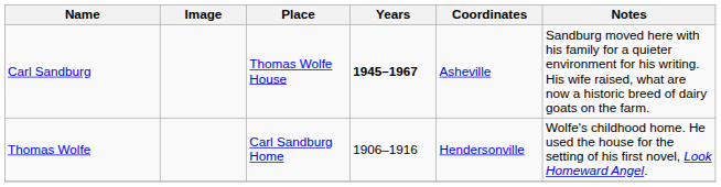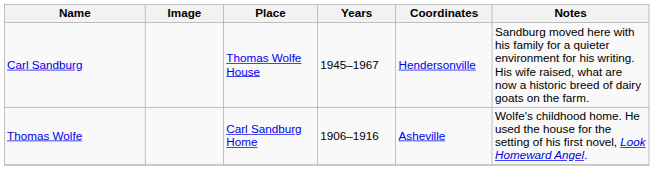Carl Sandburg | Years: bold -> normal
Carl Sandburg | Coordinates: Asheville -> Hendersonville
Thomas Wolfe | Coordinates: Hendersonville -> Asheville
